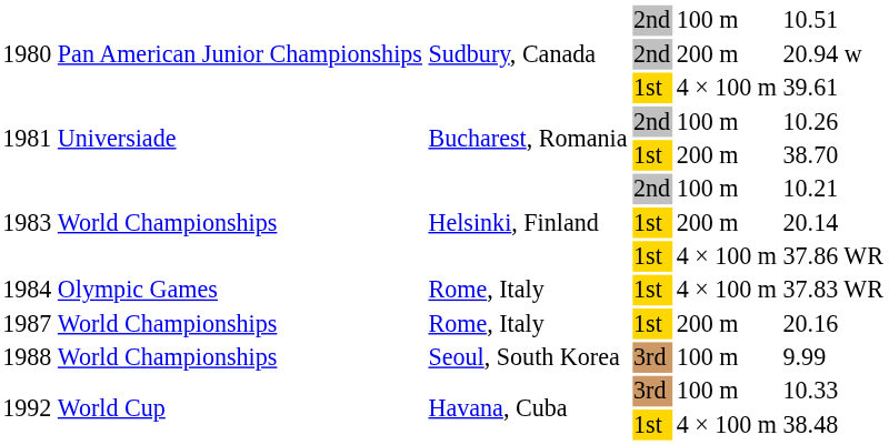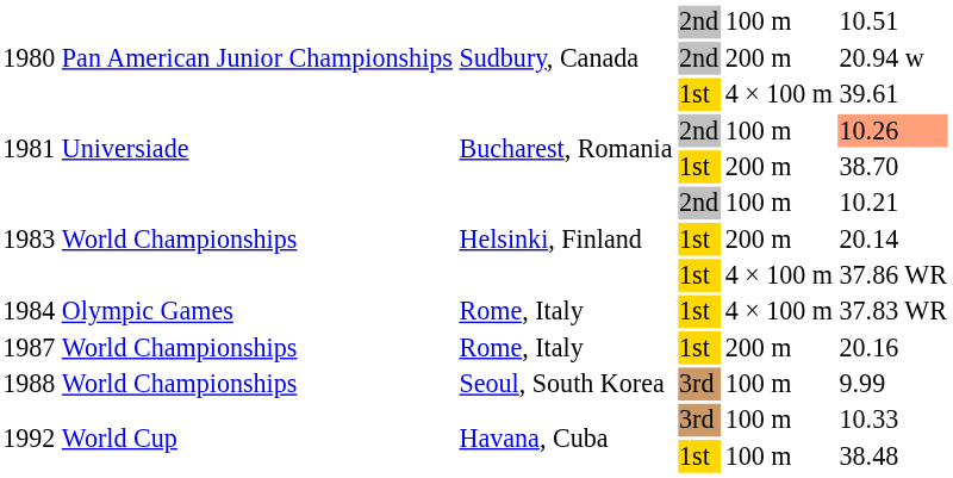1981 / 2nd | column 6: no background -> lightsalmon background
1992 / 1st | column 5: 4 × 100 m -> 100 m
